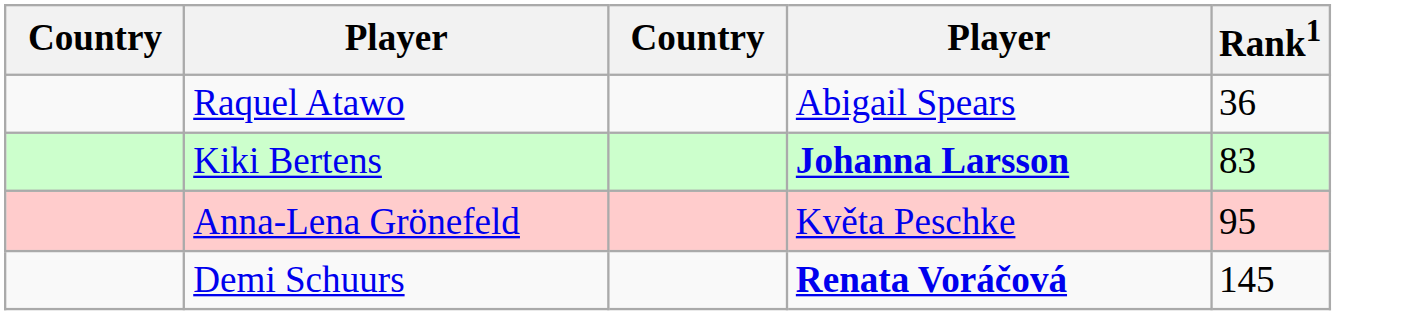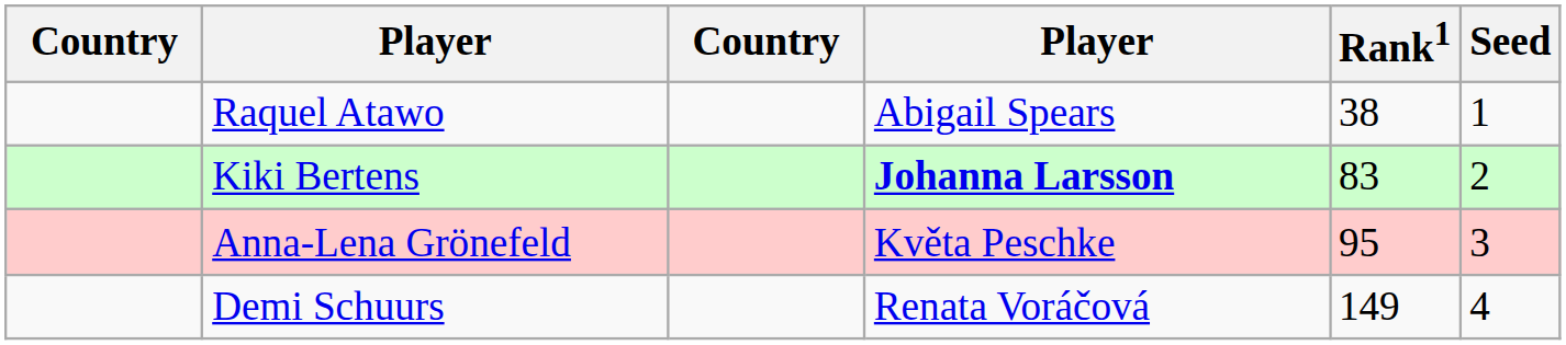+ column: Seed | 1 | 2 | 3 | 4
Raquel Atawo | Rank1: 36 -> 38
Demi Schuurs | column 4: bold -> normal
Demi Schuurs | Rank1: 145 -> 149
